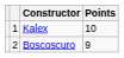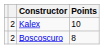Kalex | column 2: 1 -> 2
Boscoscuro | Points: 9 -> 8
